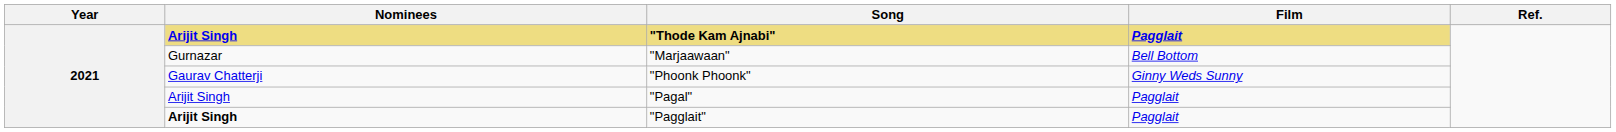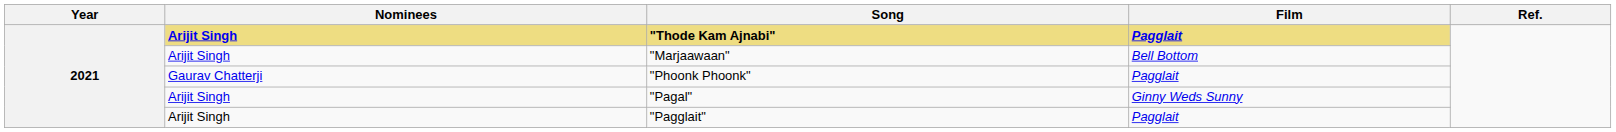"Marjaawaan" | Nominees: Gurnazar -> Arijit Singh
"Phoonk Phoonk" | Film: Ginny Weds Sunny -> Pagglait
"Pagal" | Film: Pagglait -> Ginny Weds Sunny
"Pagglait" | Nominees: bold -> normal
